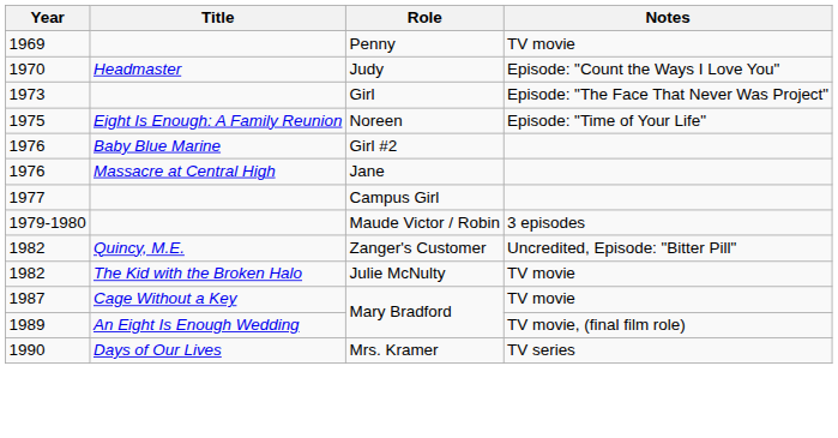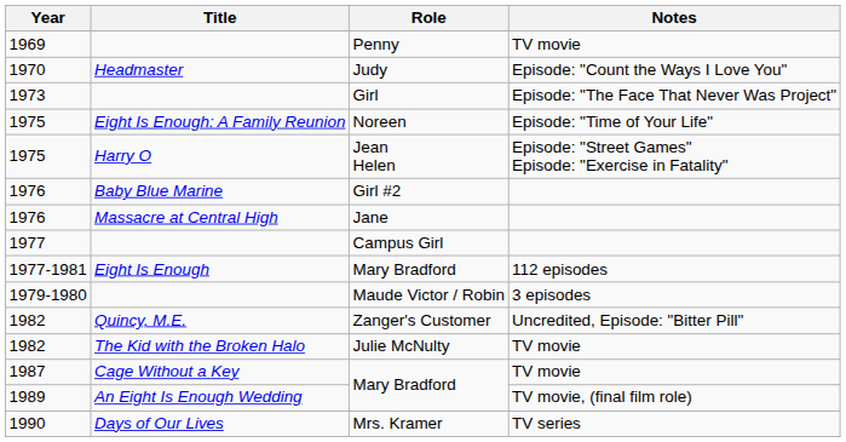+ row: 1975 | Harry O | Jean Helen | Episode: "Street Games" Episode: "Exercise in Fatality"
+ row: 1977-1981 | Eight Is Enough | Mary Bradford | 112 episodes
